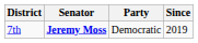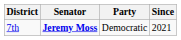7th | Since: 2019 -> 2021
